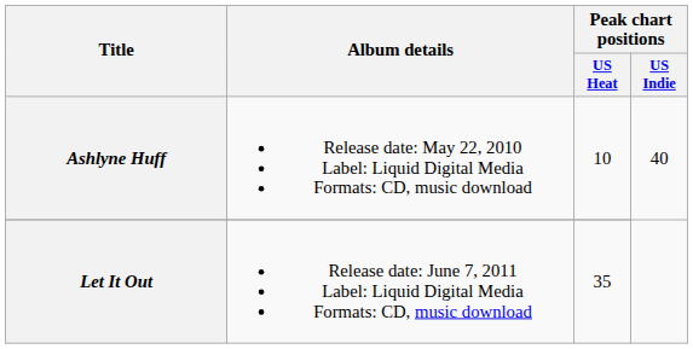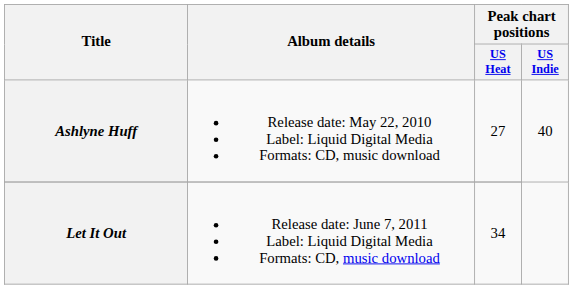Ashlyne Huff | Peak chart positions / US Heat: 10 -> 27
Let It Out | Peak chart positions / US Heat: 35 -> 34
